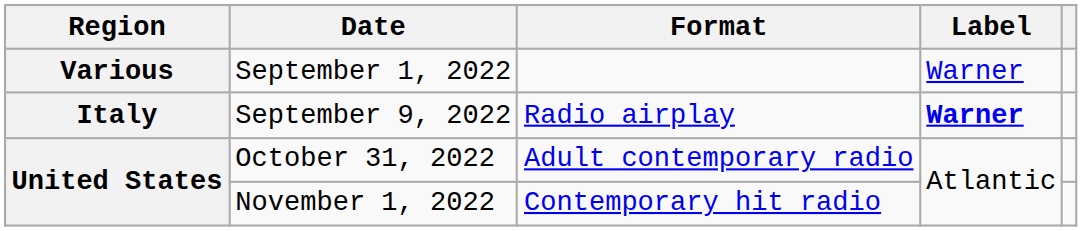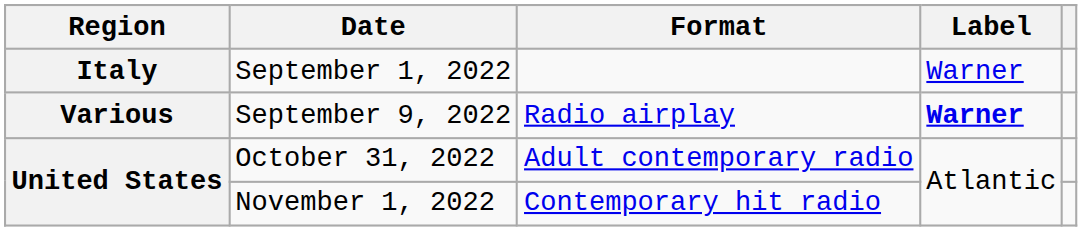September 1, 2022 | Region: Various -> Italy
September 9, 2022 | Region: Italy -> Various
